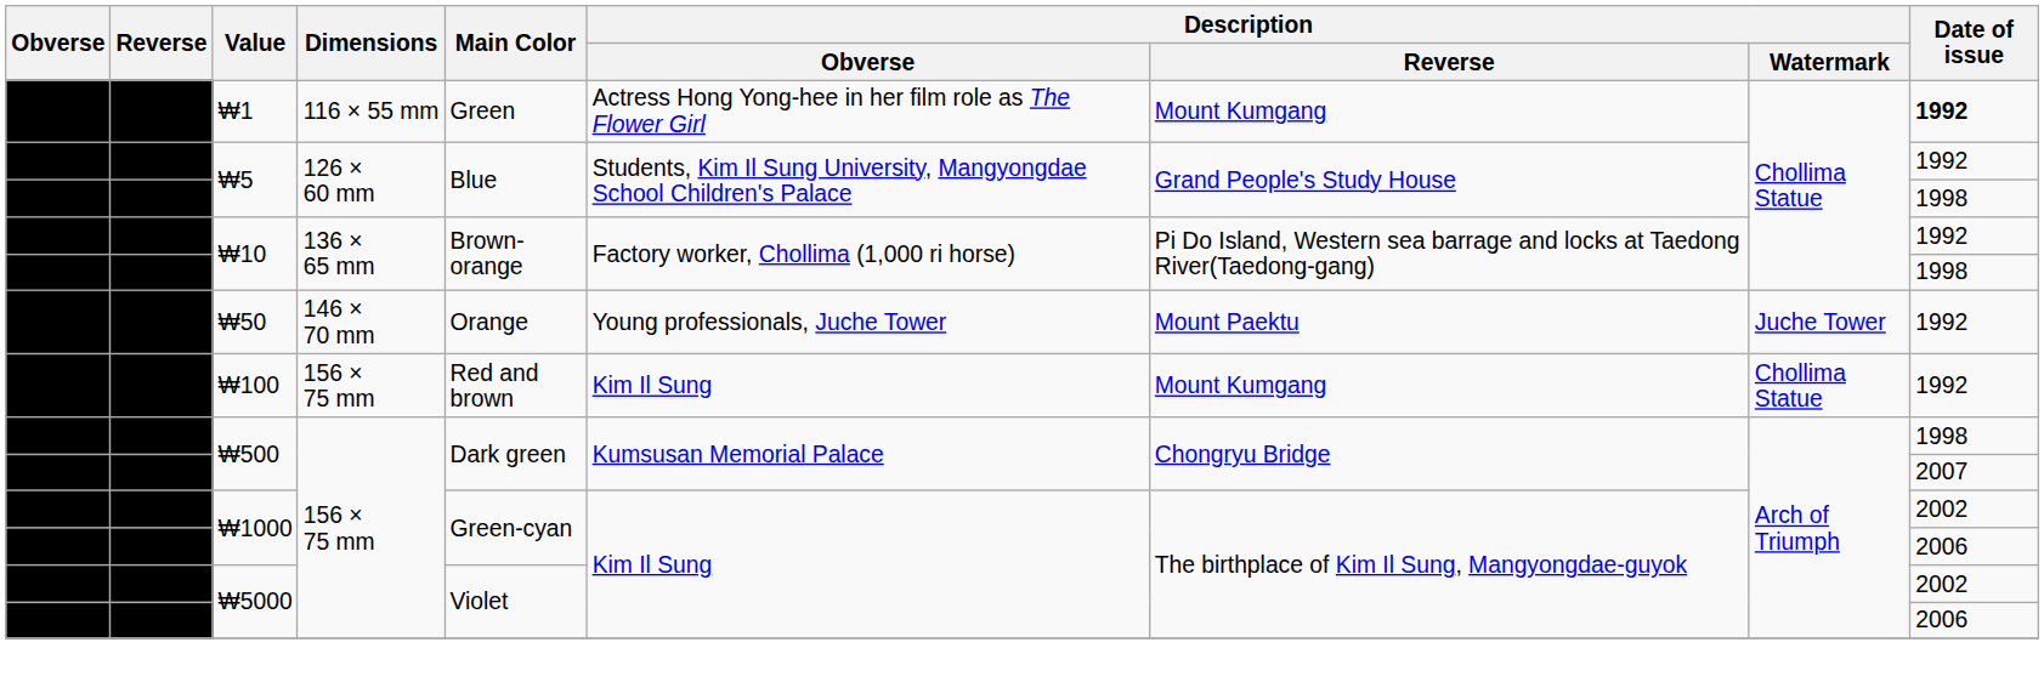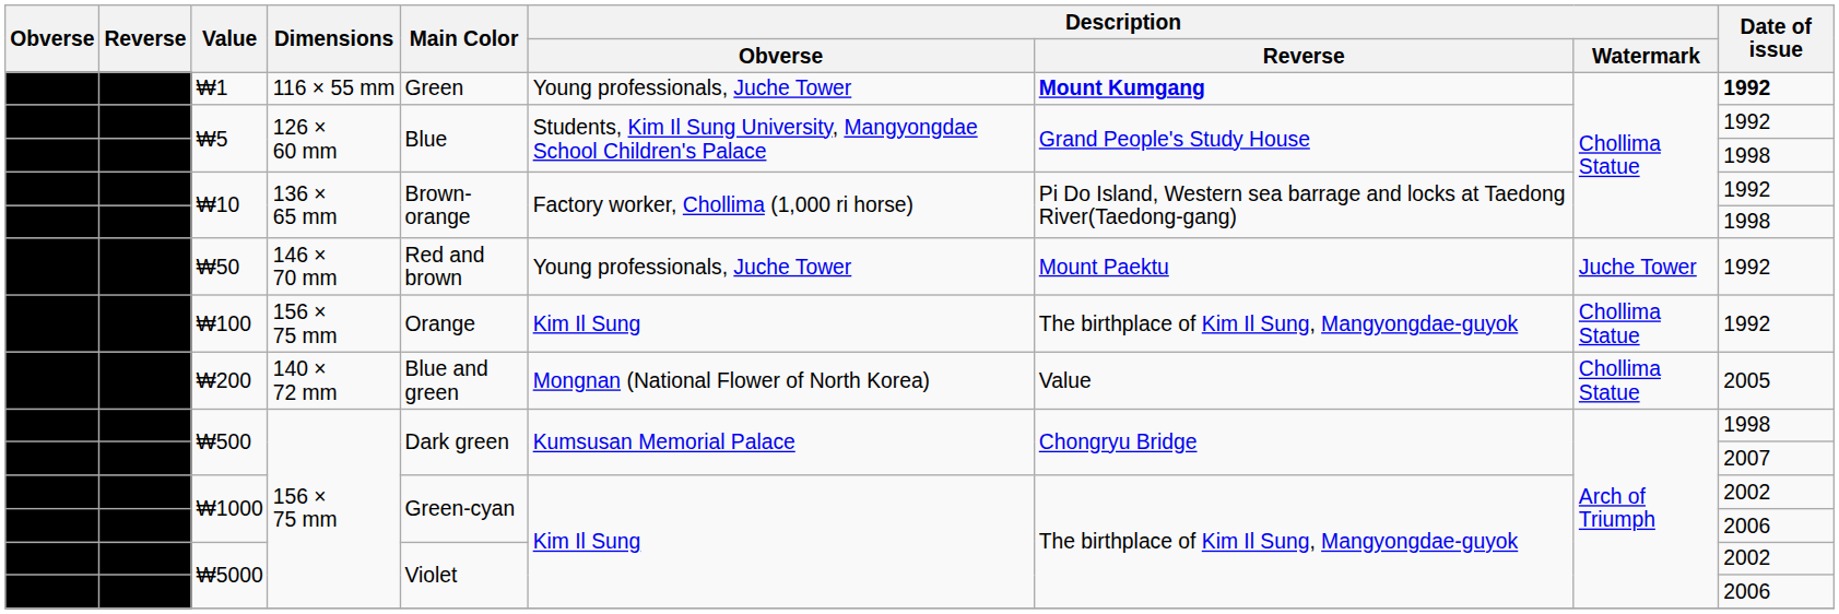₩1 | Description / Obverse: Actress Hong Yong-hee in her film role as The Flower Girl -> Young professionals, Juche Tower
₩1 | Description / Reverse: normal -> bold
₩50 | Main Color: Orange -> Red and brown
₩100 | Main Color: Red and brown -> Orange
₩100 | Description / Reverse: Mount Kumgang -> The birthplace of Kim Il Sung, Mangyongdae-guyok
+ row: ₩200 | 140 × 72 mm | Blue and green | Mongnan (National Flower of North Korea) | Value | Chollima Statue | 2005
